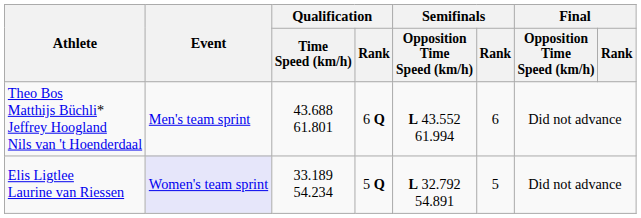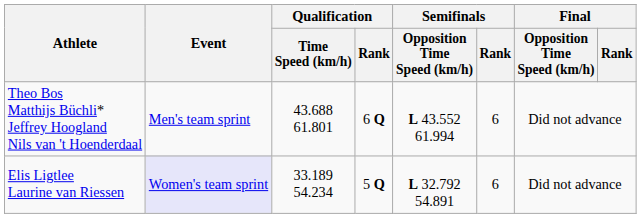Elis Ligtlee Laurine van Riessen | Semifinals / Rank: 5 -> 6
